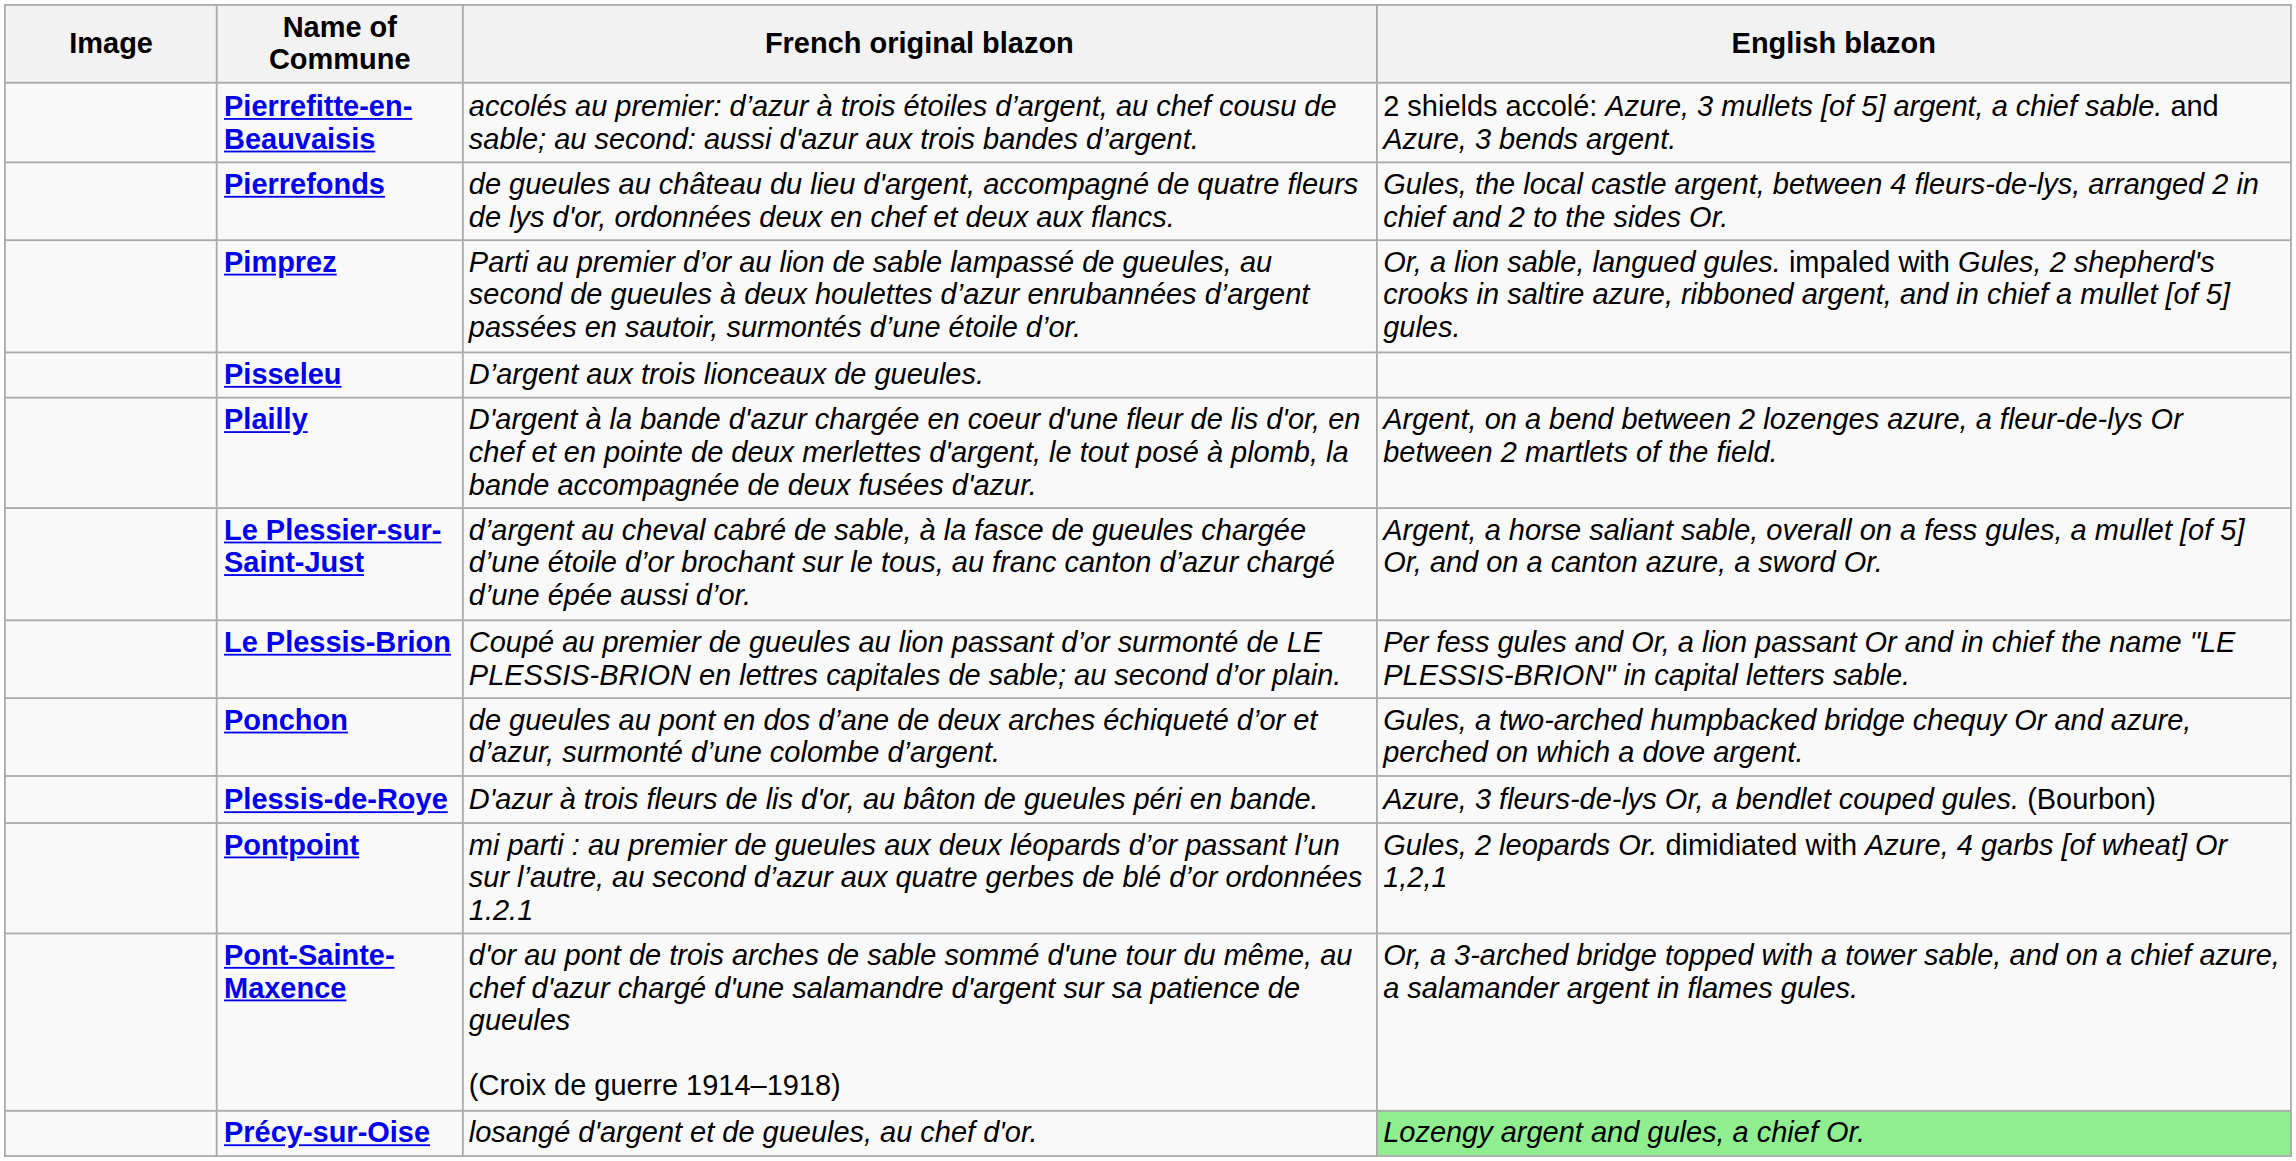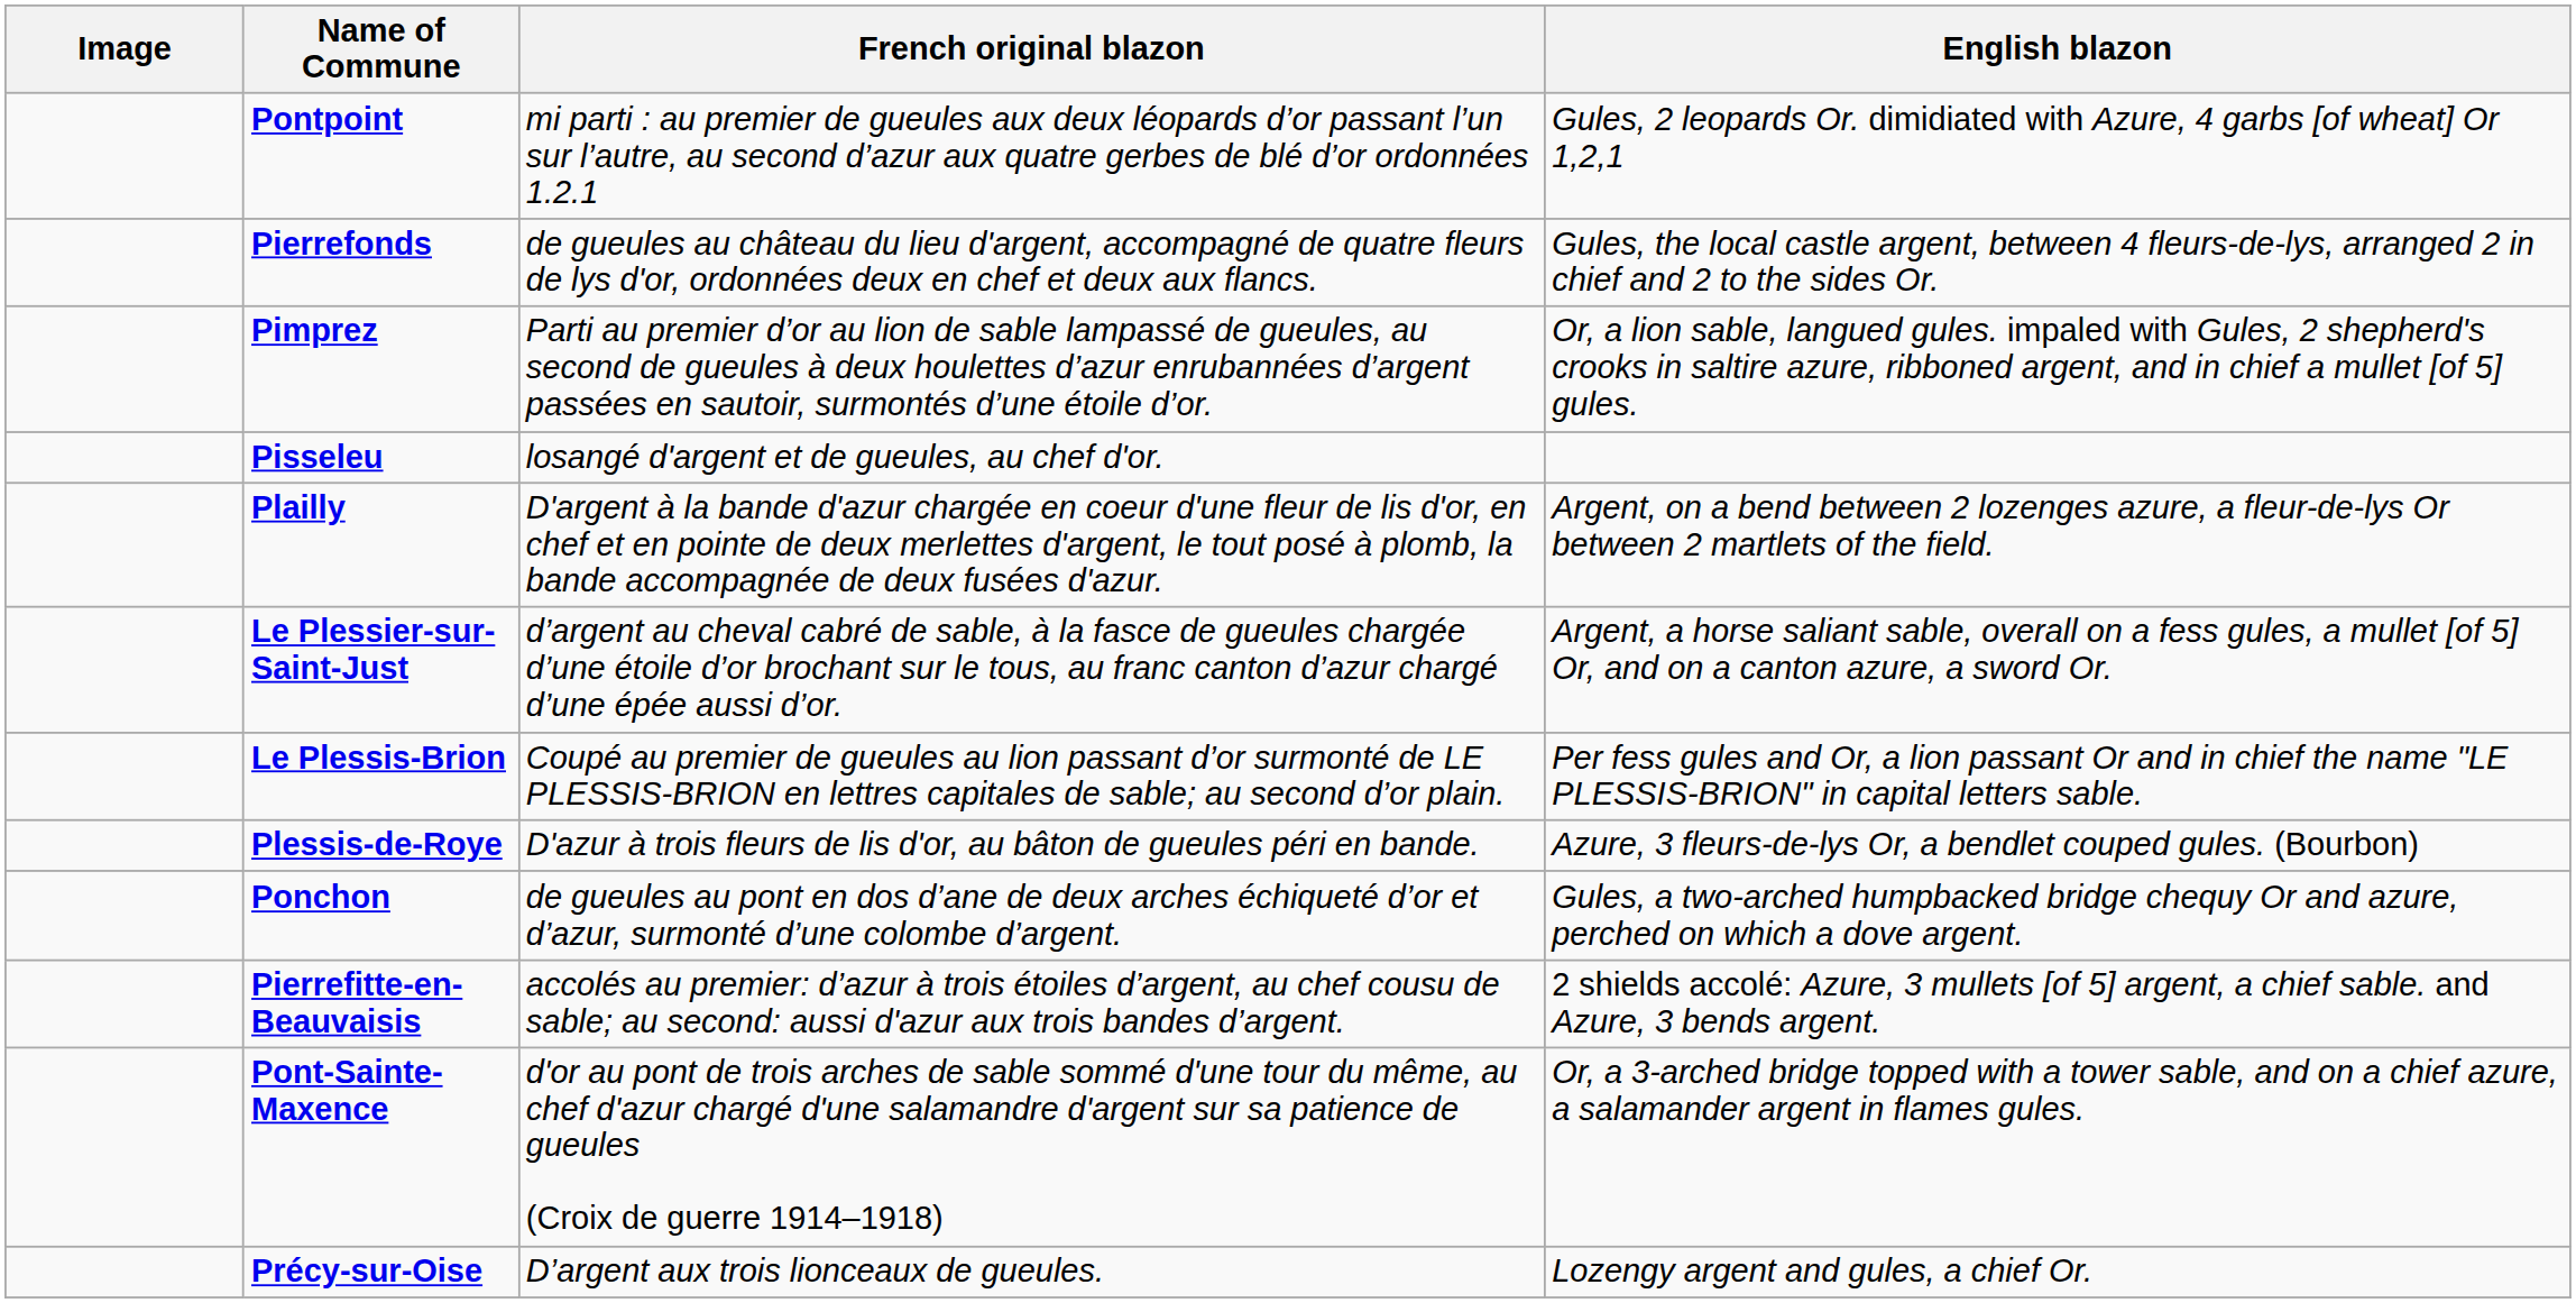rows swapped: Pierrefitte-en-Beauvaisis <-> Pontpoint
Pisseleu | French original blazon: D’argent aux trois lionceaux de gueules. -> losangé d'argent et de gueules, au chef d'or.
rows swapped: Plessis-de-Roye <-> Ponchon
Précy-sur-Oise | French original blazon: losangé d'argent et de gueules, au chef d'or. -> D’argent aux trois lionceaux de gueules.
Précy-sur-Oise | English blazon: lightgreen background -> no background
